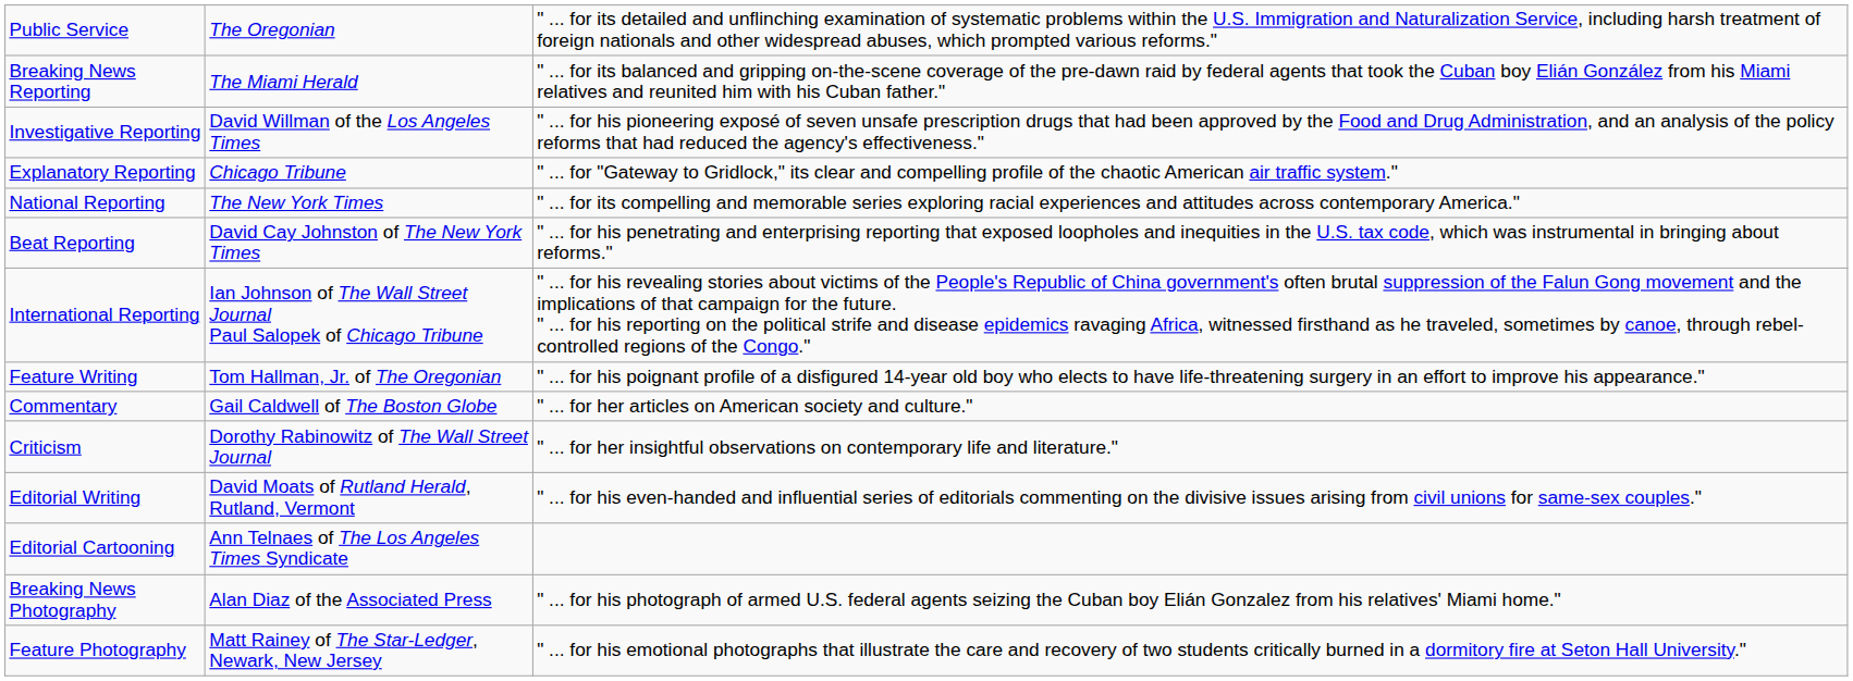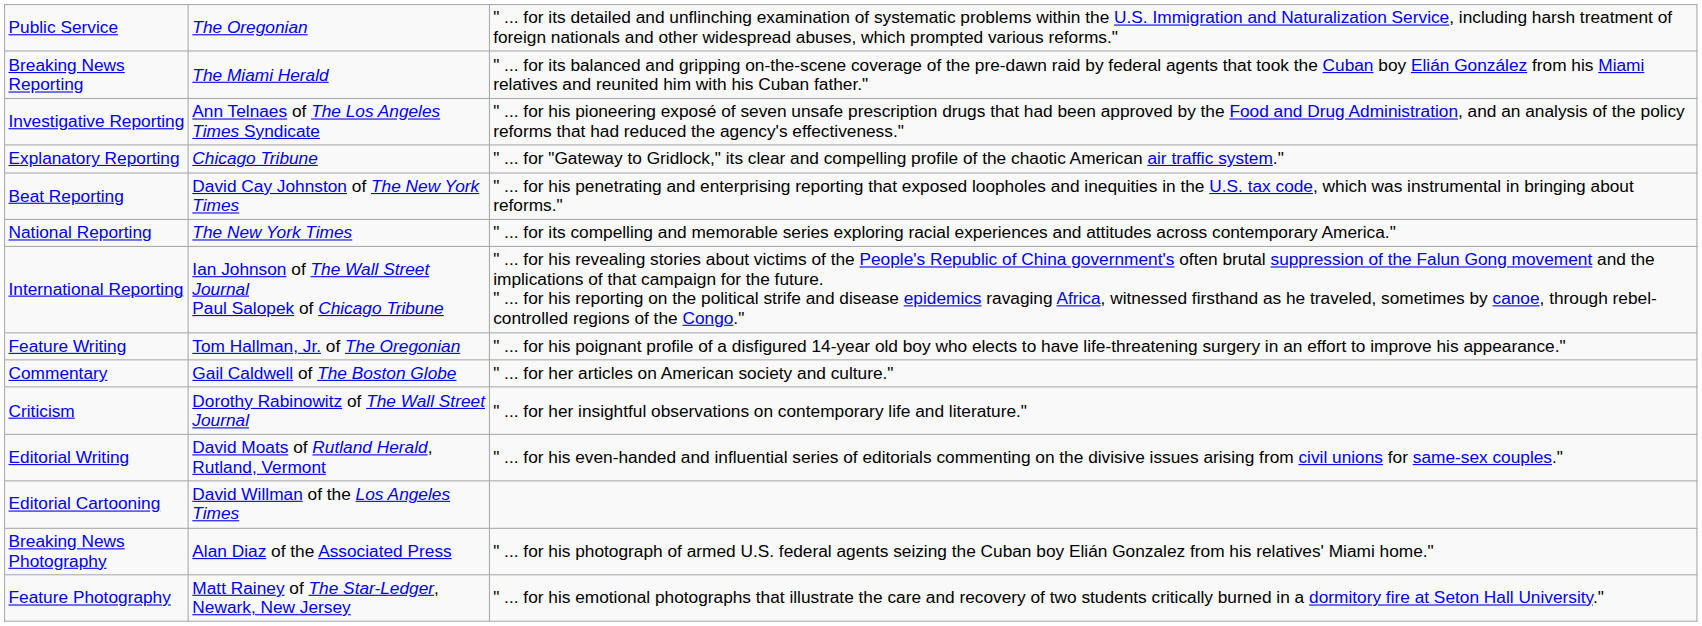Investigative Reporting | column 2: David Willman of the Los Angeles Times -> Ann Telnaes of The Los Angeles Times Syndicate
rows swapped: Beat Reporting <-> National Reporting
Editorial Cartooning | column 2: Ann Telnaes of The Los Angeles Times Syndicate -> David Willman of the Los Angeles Times
